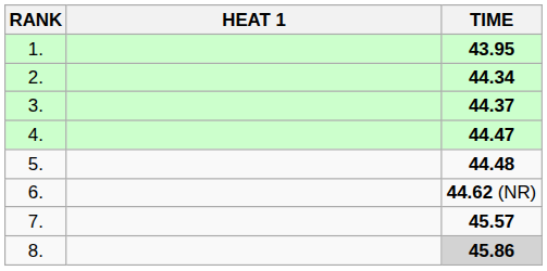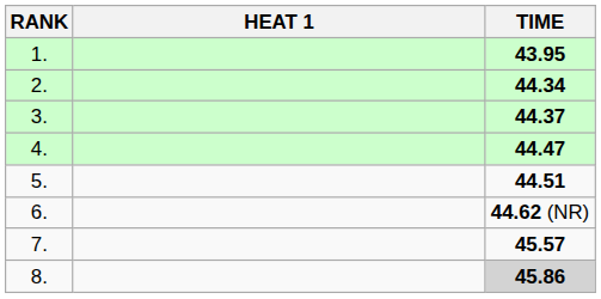5. | TIME: 44.48 -> 44.51
